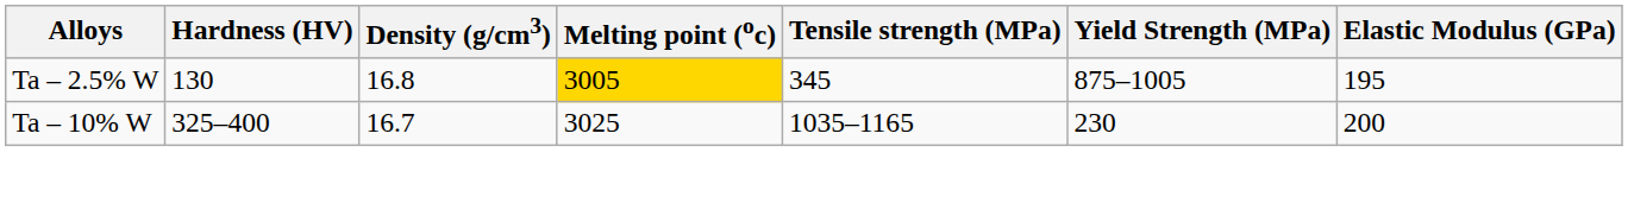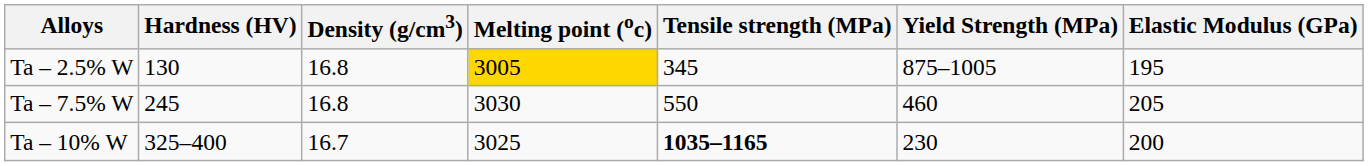+ row: Ta – 7.5% W | 245 | 16.8 | 3030 | 550 | 460 | 205
Ta – 10% W | Tensile strength (MPa): normal -> bold
